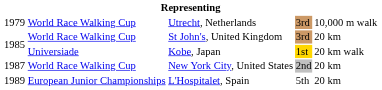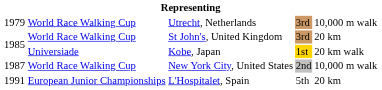New York City, United States | column 5: 20 km -> 10,000 m walk
L'Hospitalet, Spain | column 1: 1989 -> 1991
